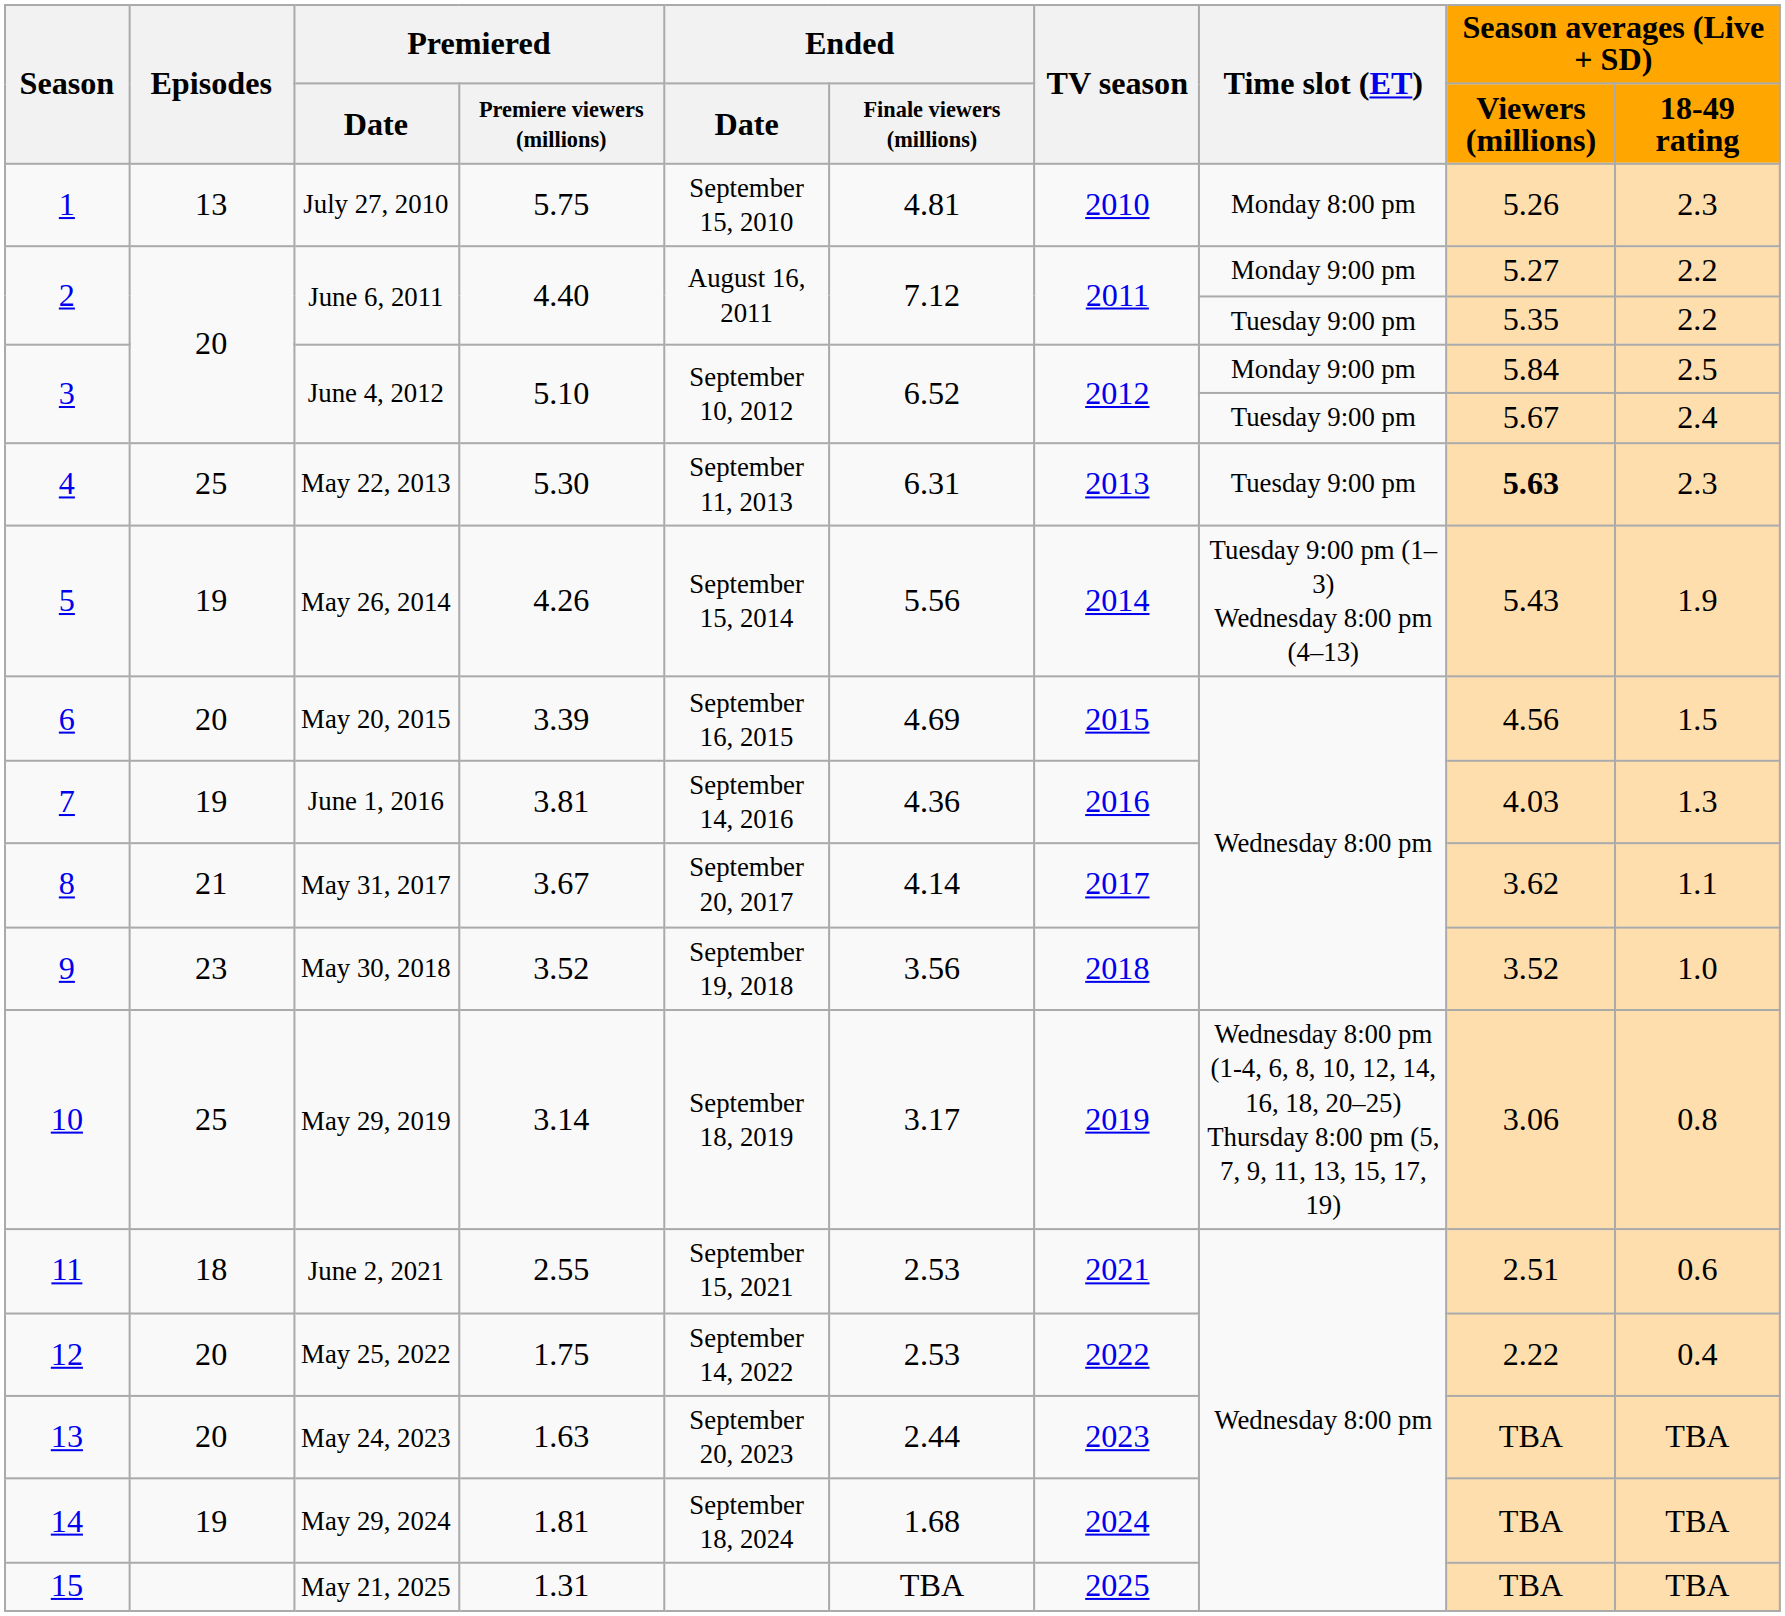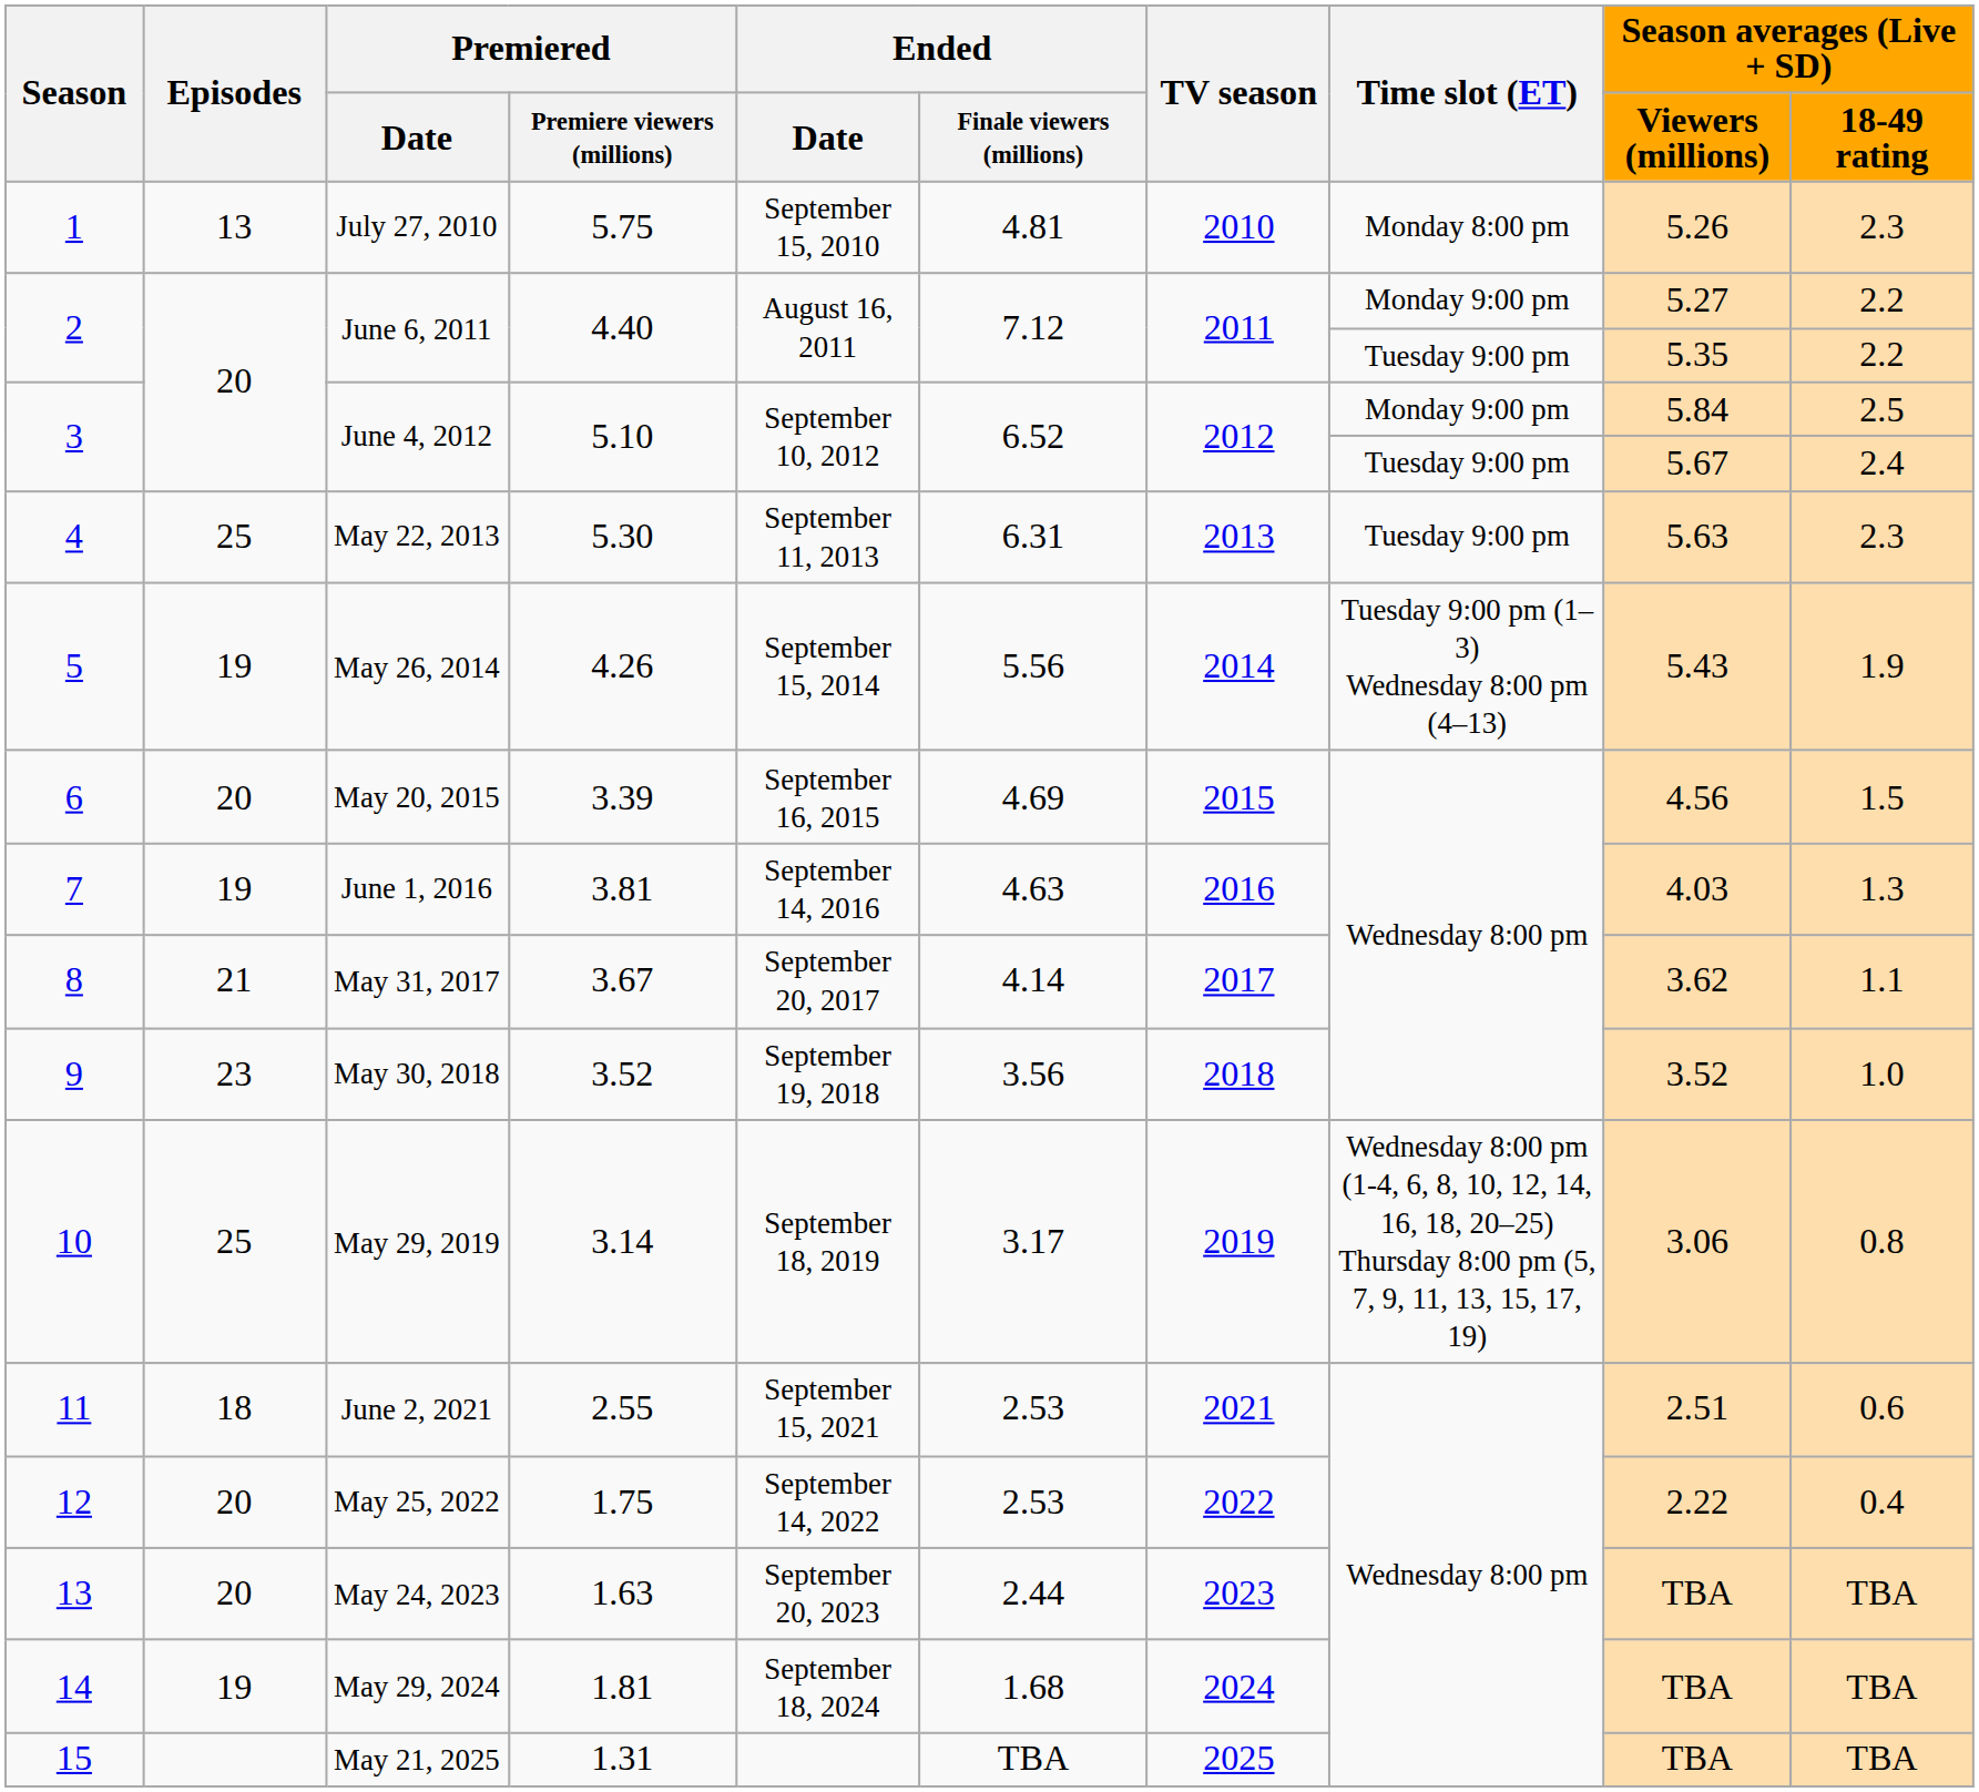4 | Season averages (Live + SD) / Viewers (millions): bold -> normal
7 | Ended / Finale viewers (millions): 4.36 -> 4.63
